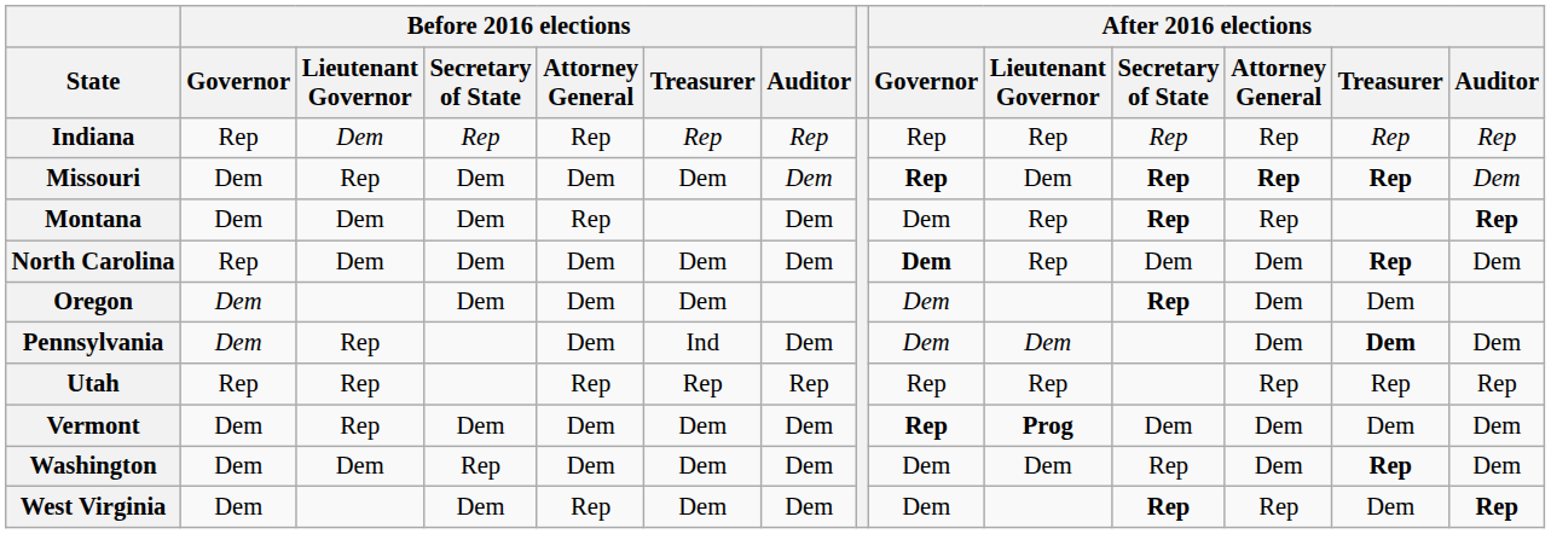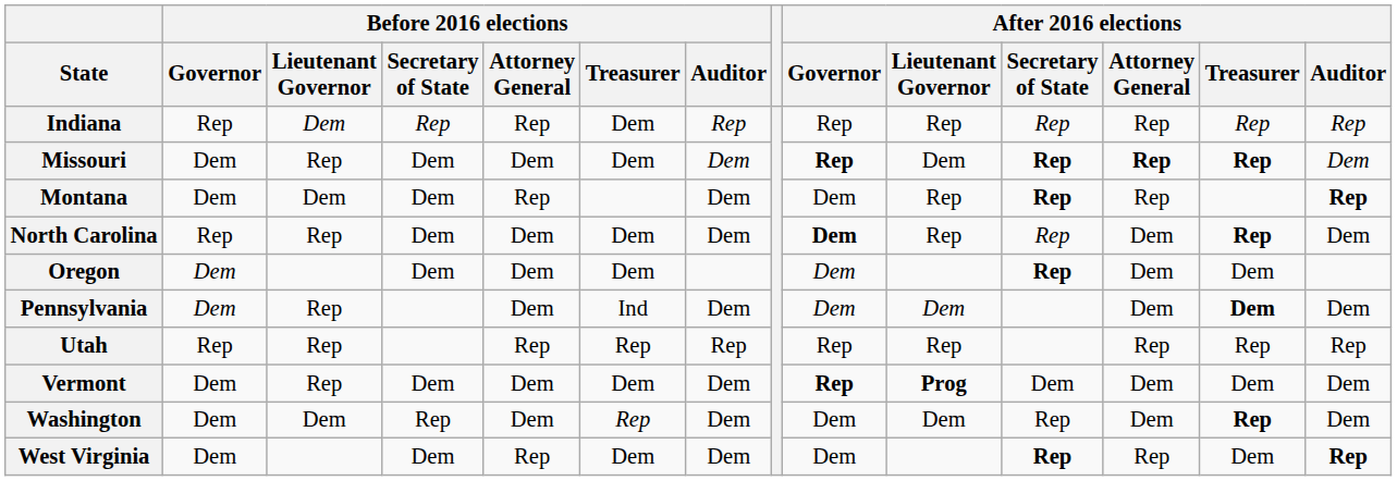Indiana | Before 2016 elections / Treasurer: Rep -> Dem
North Carolina | Before 2016 elections / Lieutenant Governor: Dem -> Rep
North Carolina | After 2016 elections / Secretary of State: Dem -> Rep
Washington | Before 2016 elections / Treasurer: Dem -> Rep
